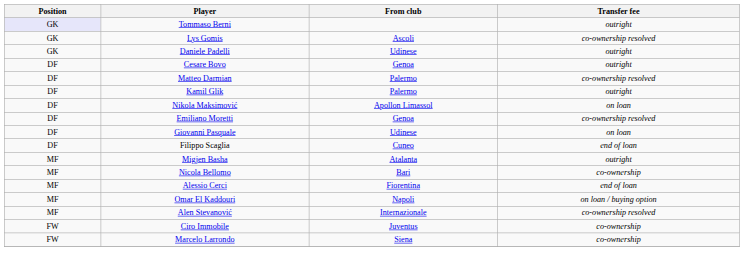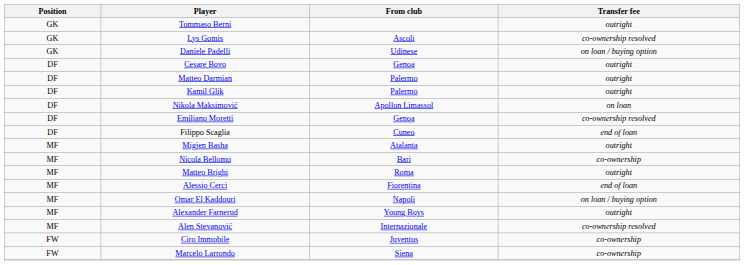Tommaso Berni | Position: lavender background -> no background
Daniele Padelli | Transfer fee: outright -> on loan / buying option
Matteo Darmian | Transfer fee: co-ownership resolved -> outright
- row: DF | Giovanni Pasquale | Udinese | on loan
+ row: MF | Matteo Brighi | Roma | outright
+ row: MF | Alexander Farnerud | Young Boys | outright
